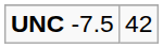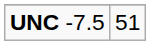UNC -7.5 | column 2: 42 -> 51
